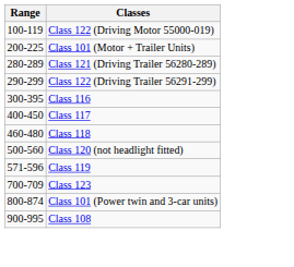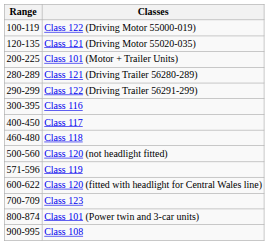+ row: 120-135 | Class 121 (Driving Motor 55020-035)
+ row: 600-622 | Class 120 (fitted with headlight for Central Wales line)
